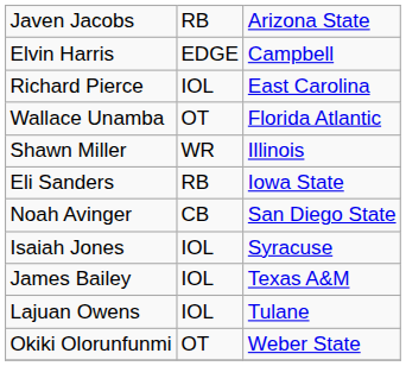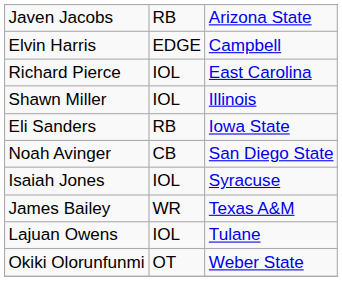- row: Wallace Unamba | OT | Florida Atlantic
Shawn Miller | column 2: WR -> IOL
James Bailey | column 2: IOL -> WR
